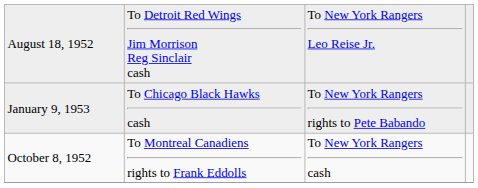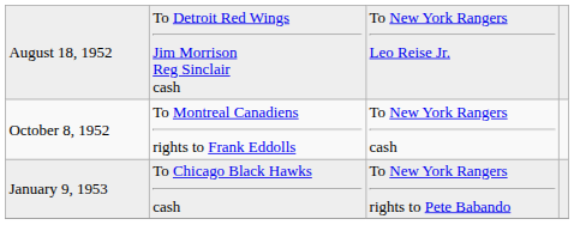rows swapped: October 8, 1952 <-> January 9, 1953
